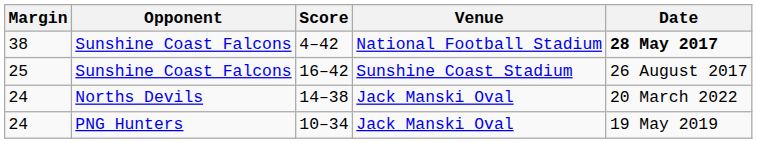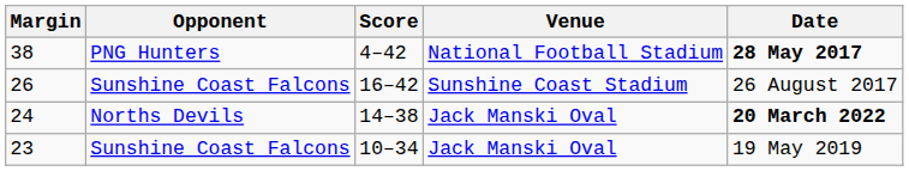4–42 | Opponent: Sunshine Coast Falcons -> PNG Hunters
16–42 | Margin: 25 -> 26
14–38 | Date: normal -> bold
10–34 | Margin: 24 -> 23
10–34 | Opponent: PNG Hunters -> Sunshine Coast Falcons
